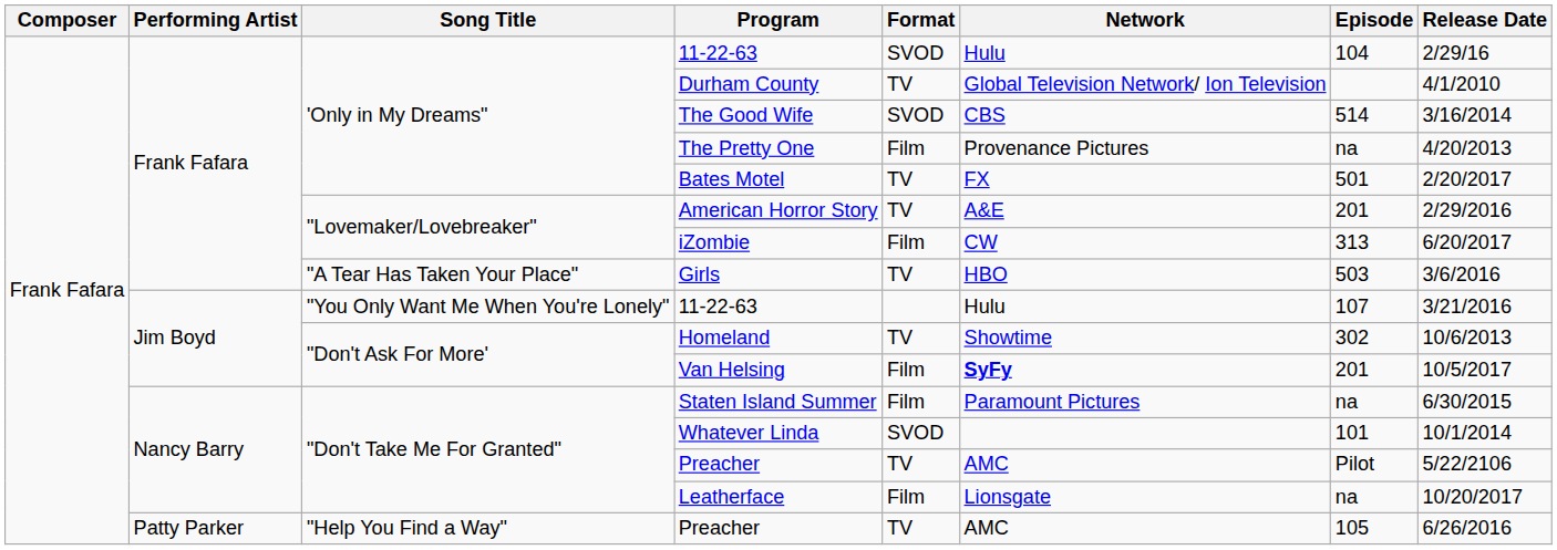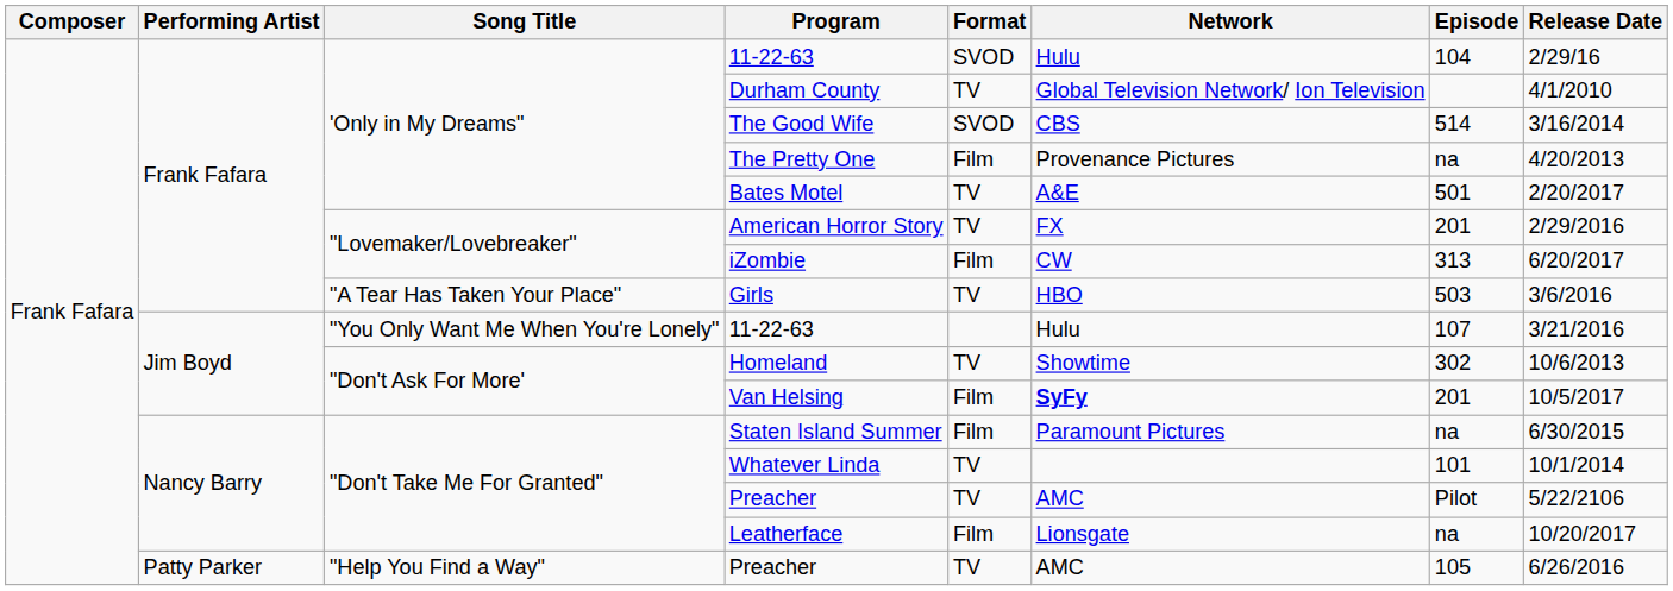Bates Motel | Network: FX -> A&E
American Horror Story | Network: A&E -> FX
Whatever Linda | Format: SVOD -> TV
